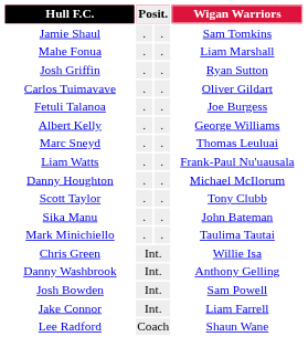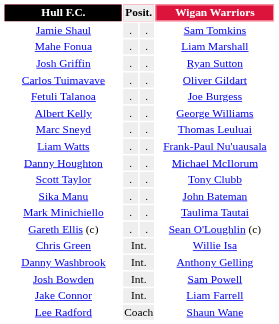+ row: Gareth Ellis (c) | . | . | Sean O'Loughlin (c)
